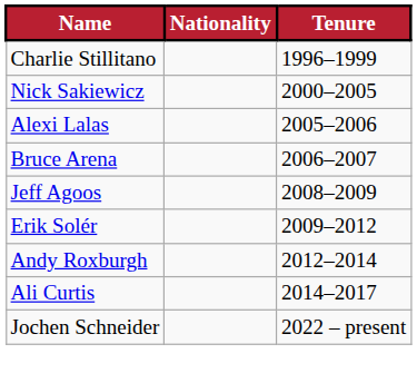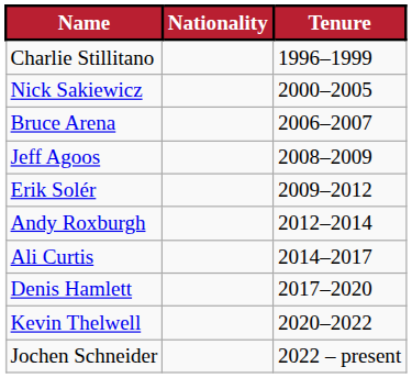- row: Alexi Lalas | 2005–2006
+ row: Denis Hamlett | 2017–2020
+ row: Kevin Thelwell | 2020–2022
